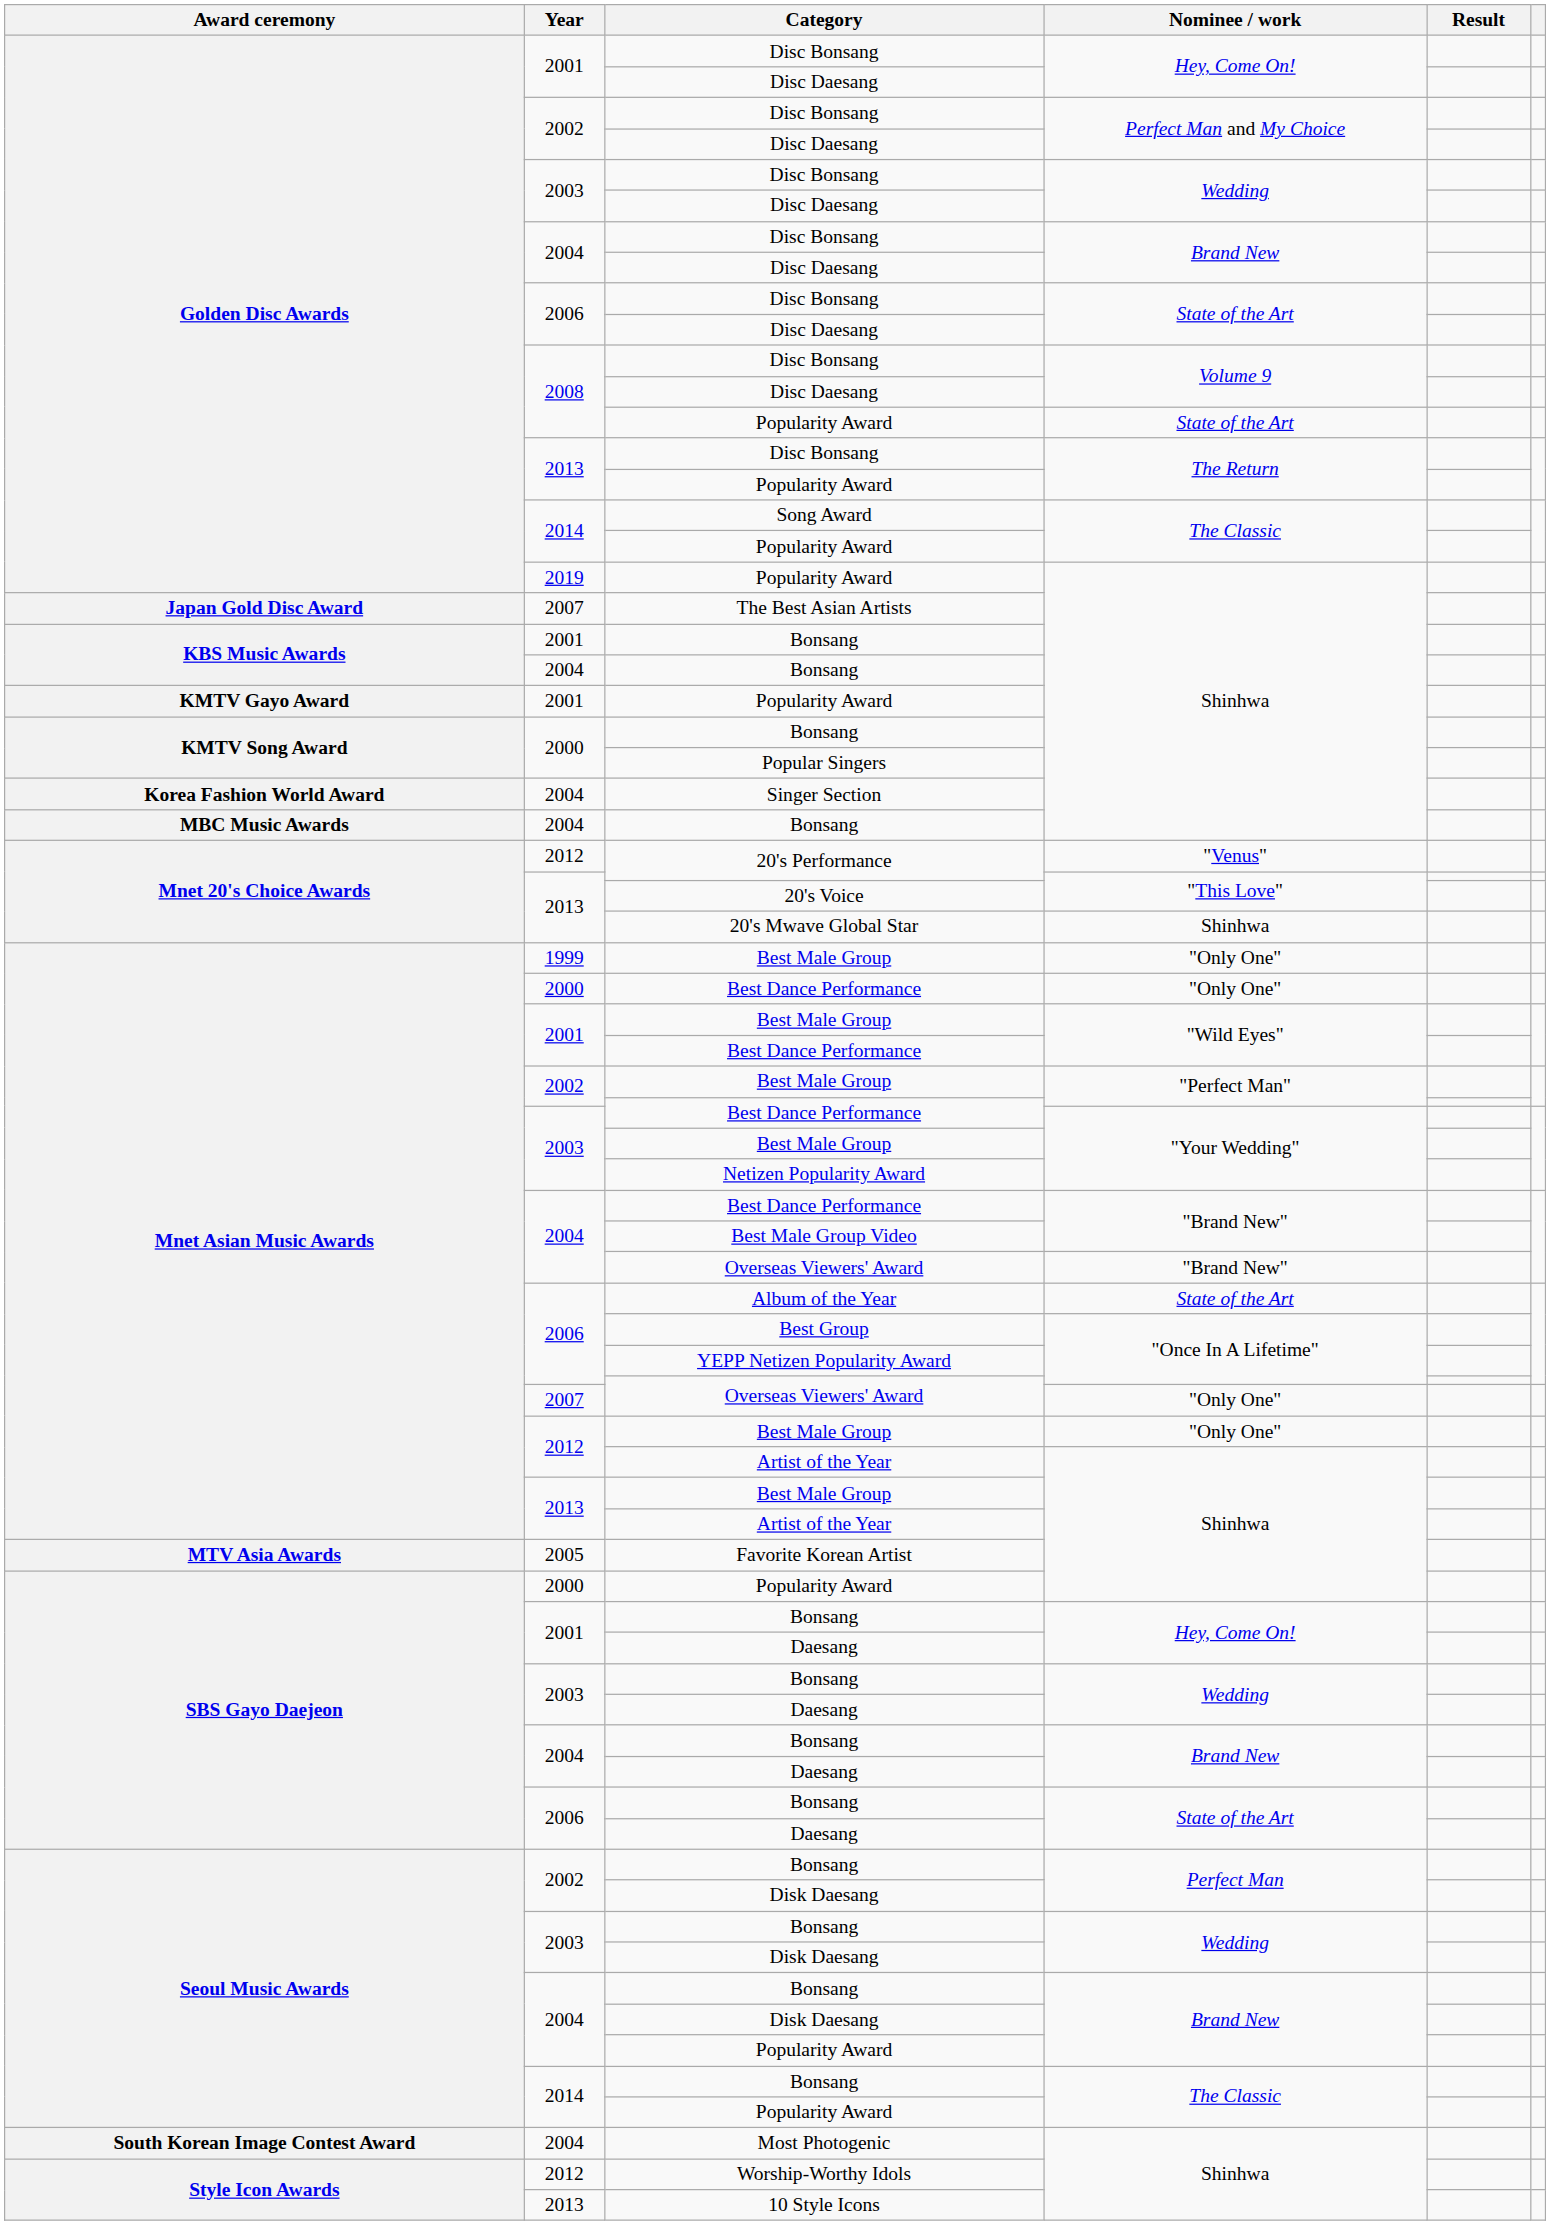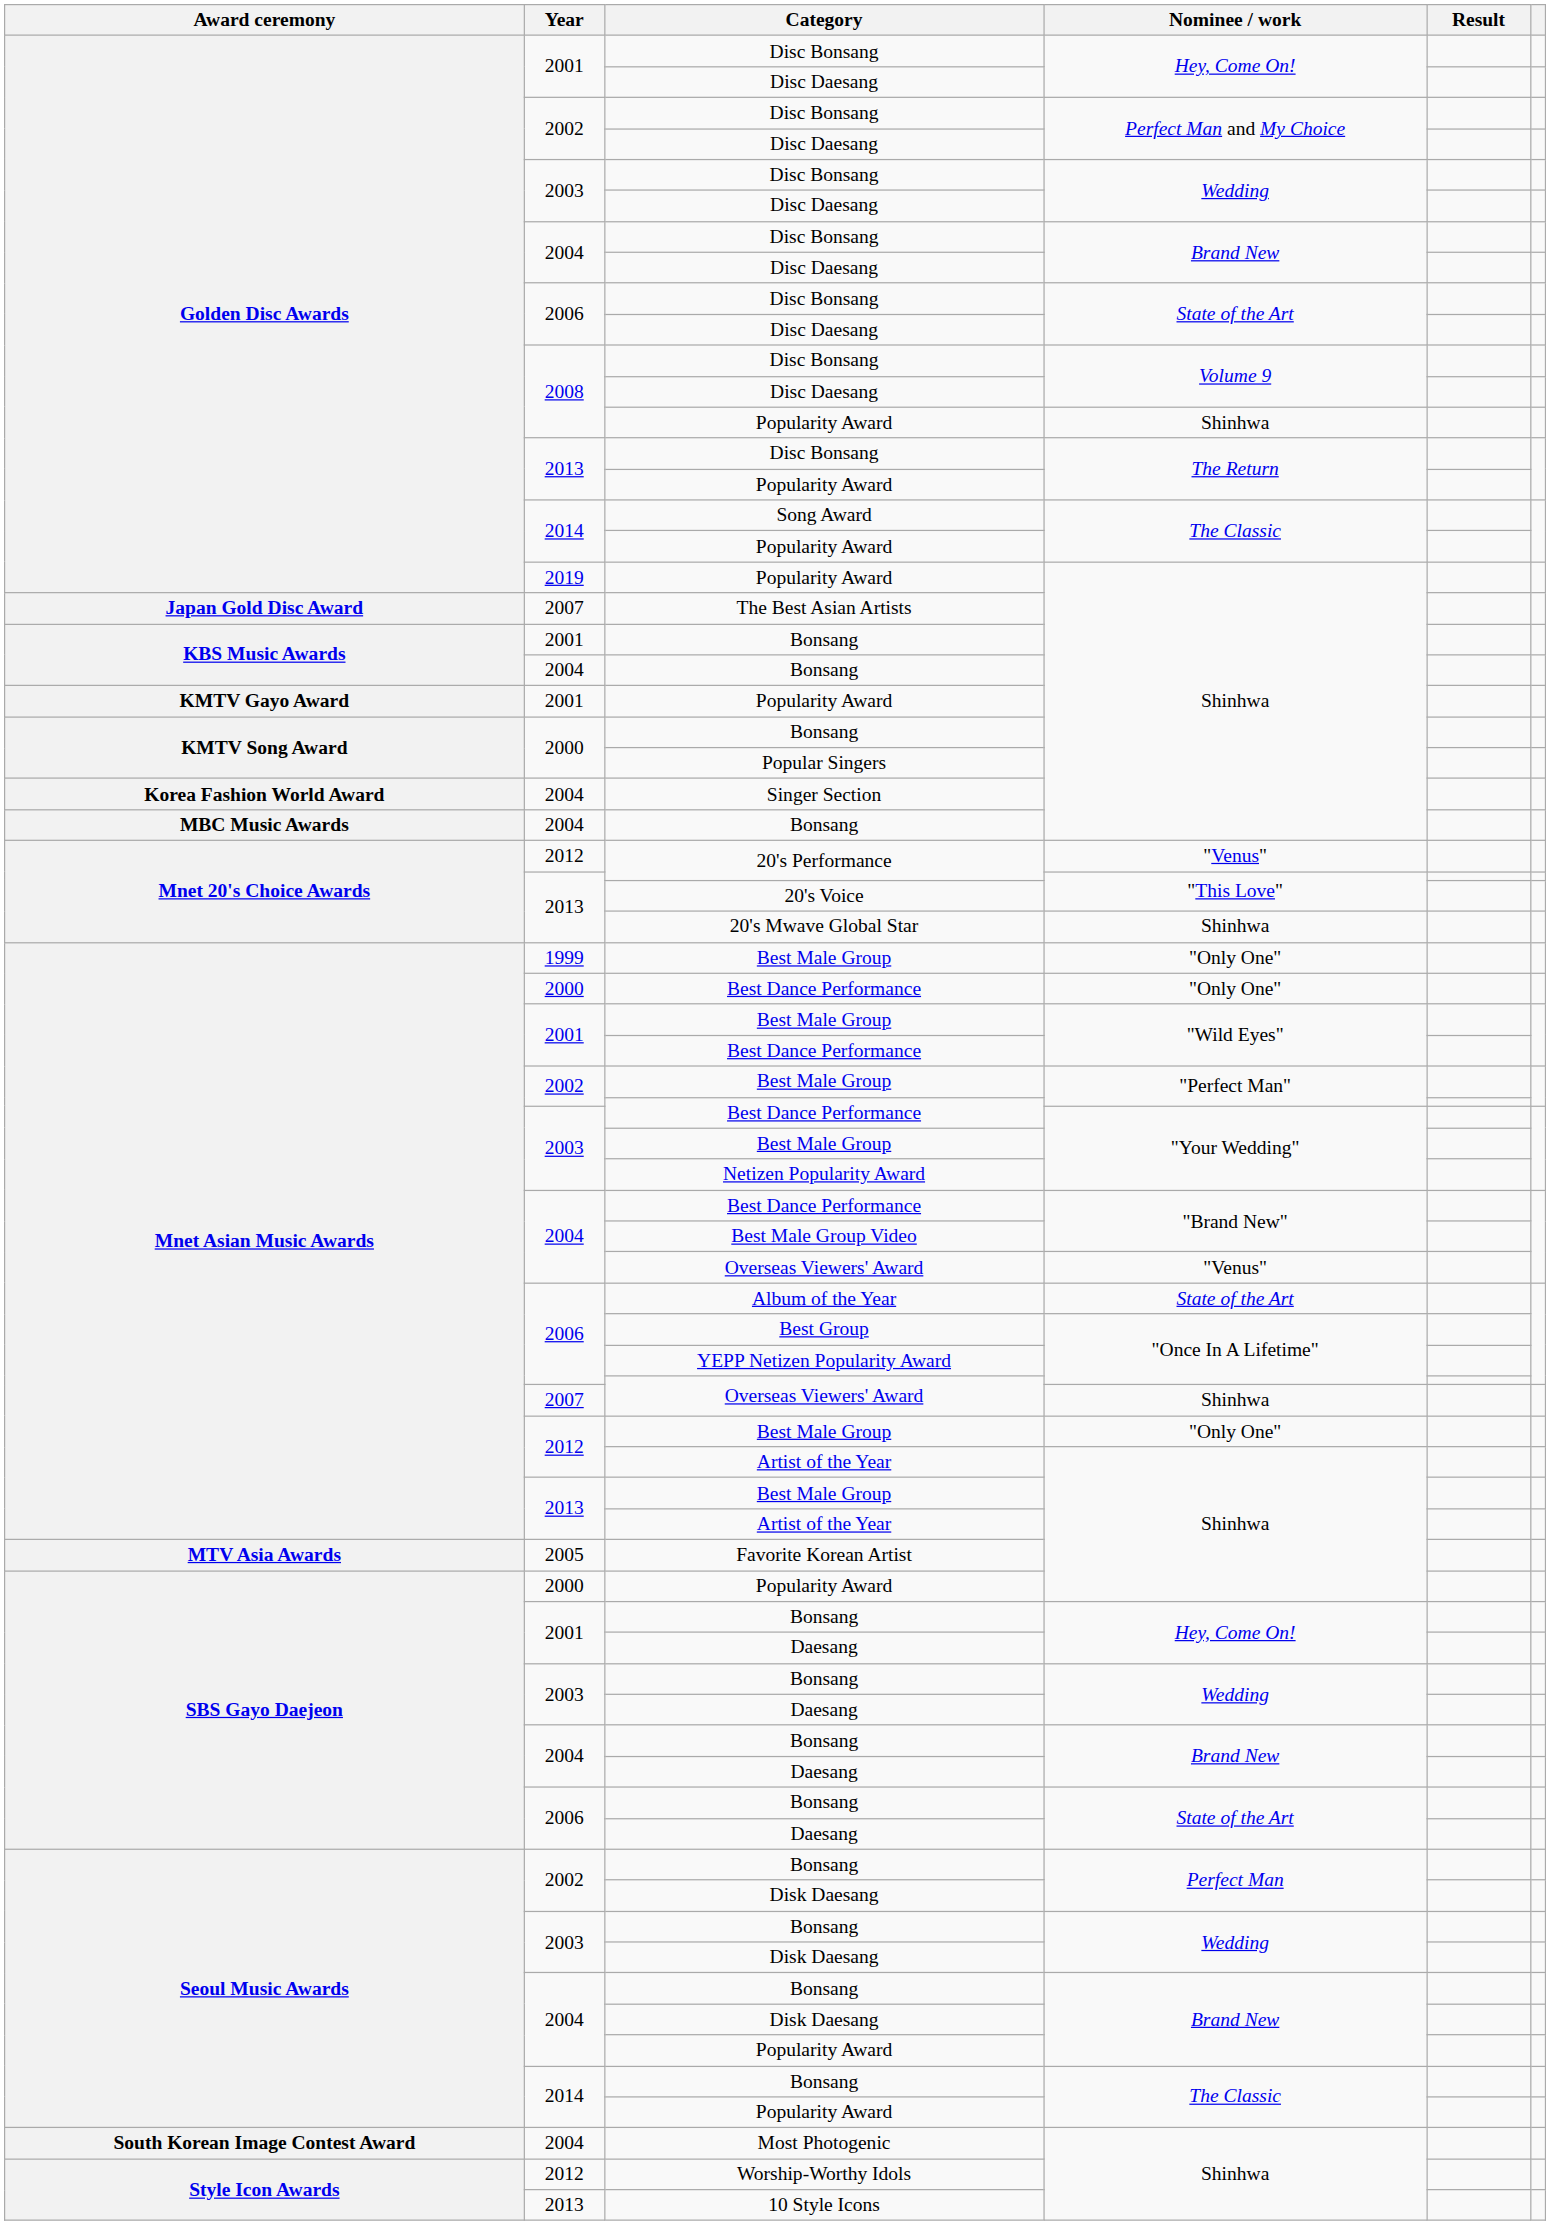2008 / Popularity Award | Nominee / work: State of the Art -> Shinhwa
2004 / Overseas Viewers' Award | Nominee / work: "Brand New" -> "Venus"
2007 / Overseas Viewers' Award | Nominee / work: "Only One" -> Shinhwa
